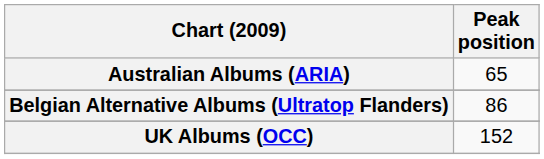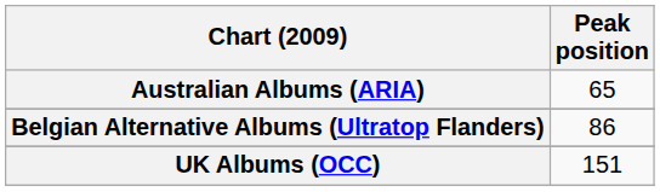UK Albums (OCC) | Peak position: 152 -> 151
